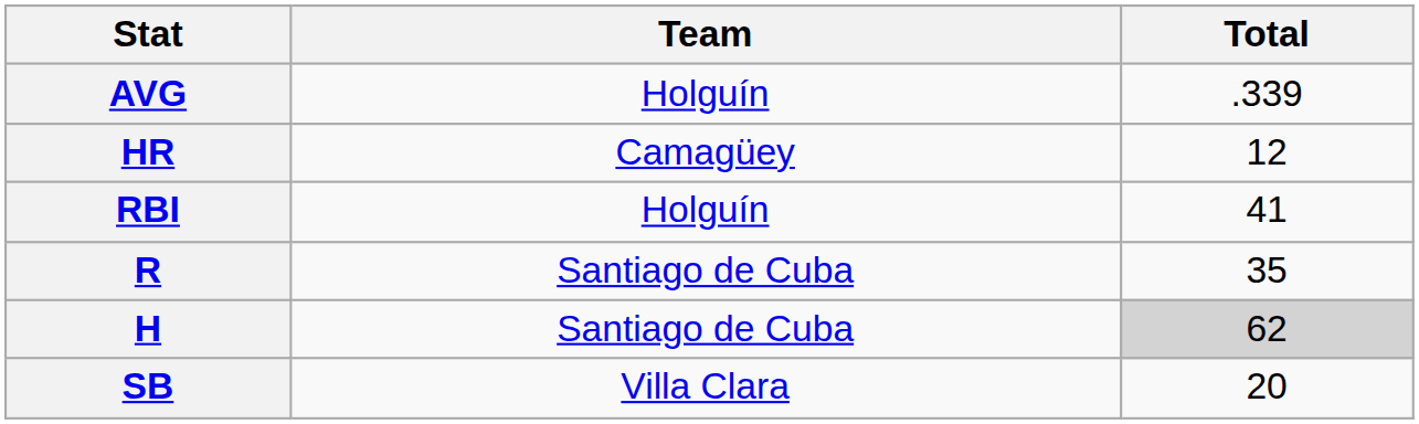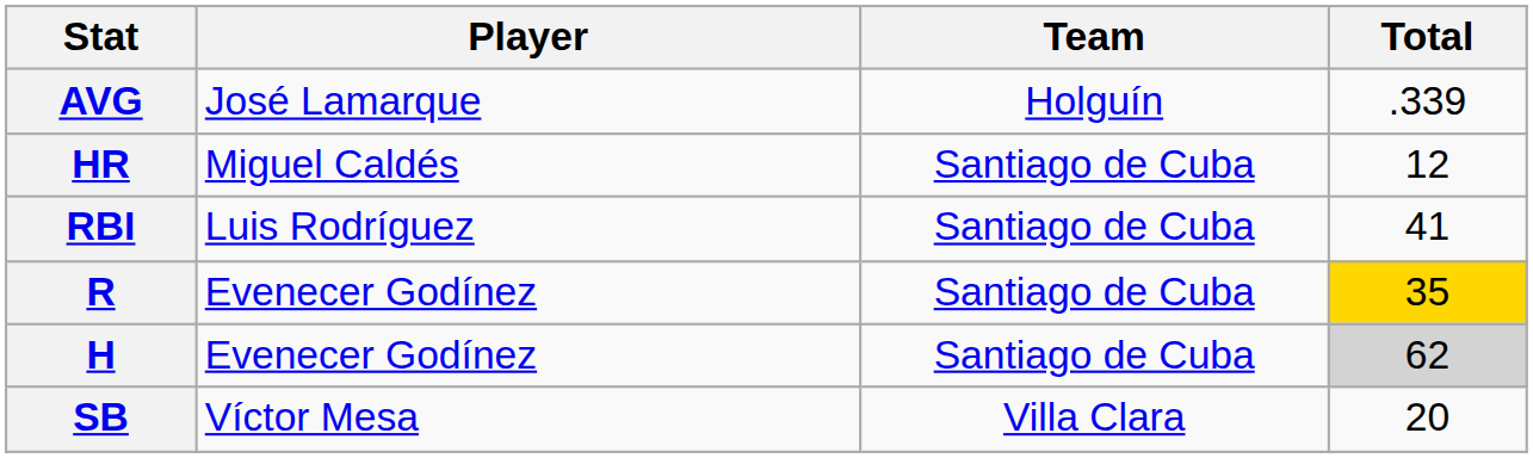+ column: Player | José Lamarque | Miguel Caldés | Luis Rodríguez | Evenecer Godínez | Evenecer Godínez | Víctor Mesa
HR | Team: Camagüey -> Santiago de Cuba
RBI | Team: Holguín -> Santiago de Cuba
R | Total: no background -> gold background
